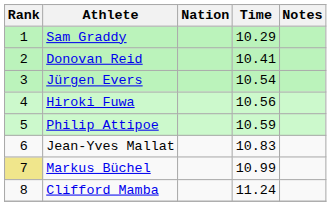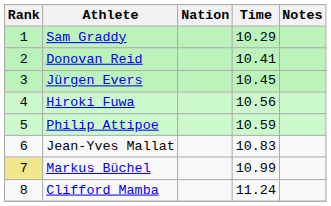Jürgen Evers | Time: 10.54 -> 10.45
